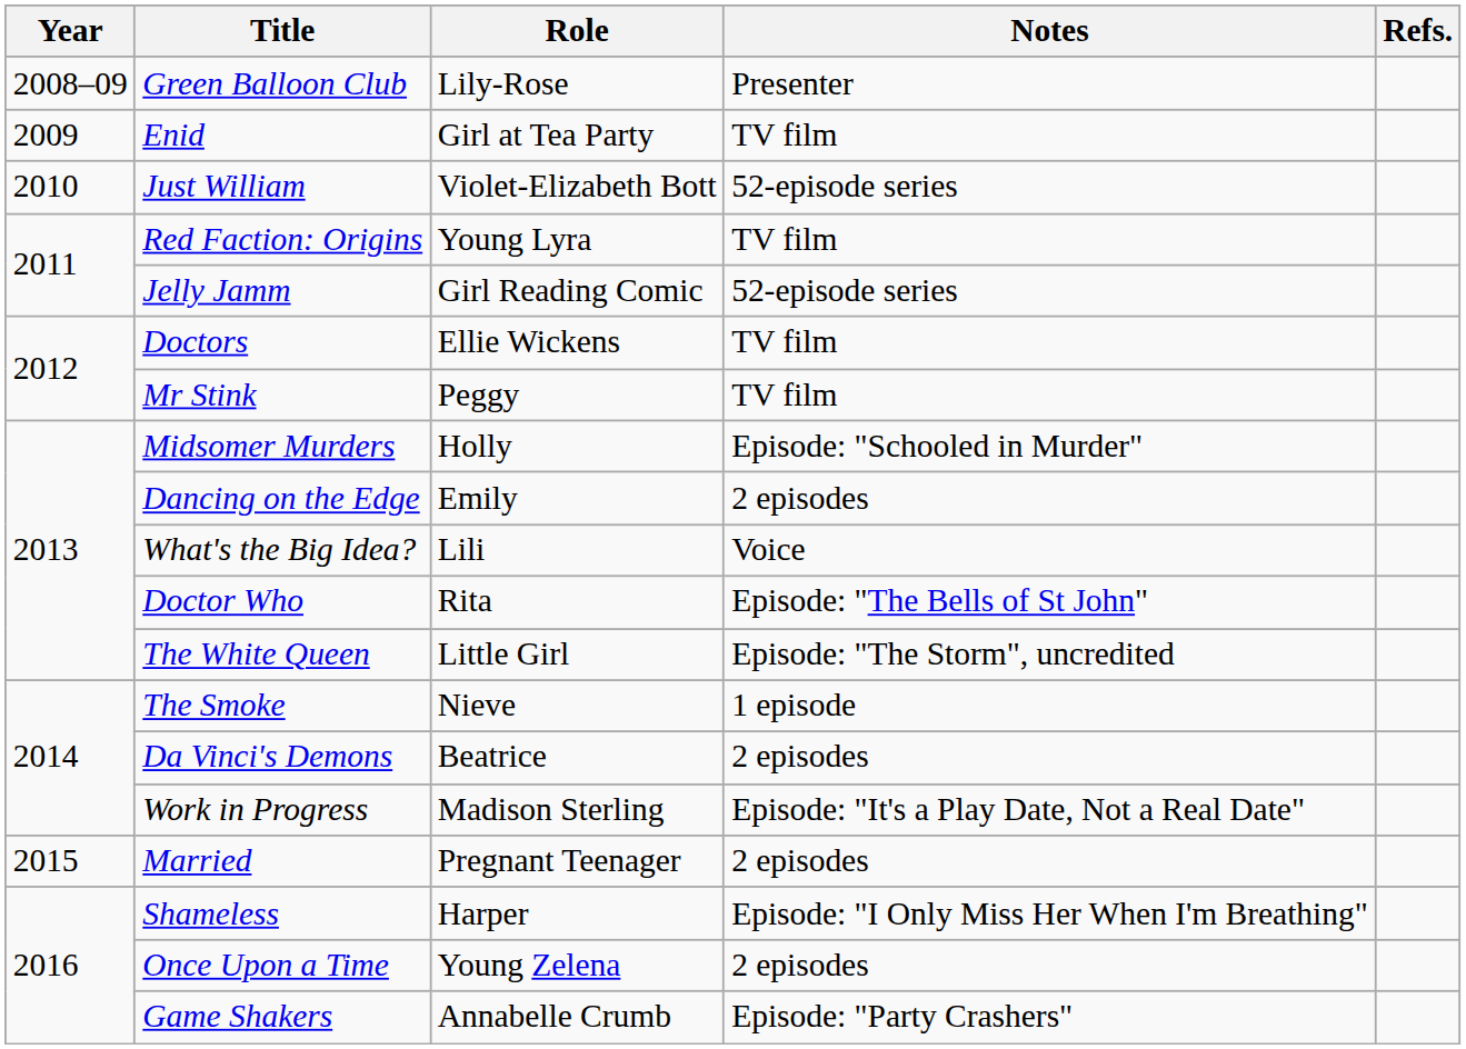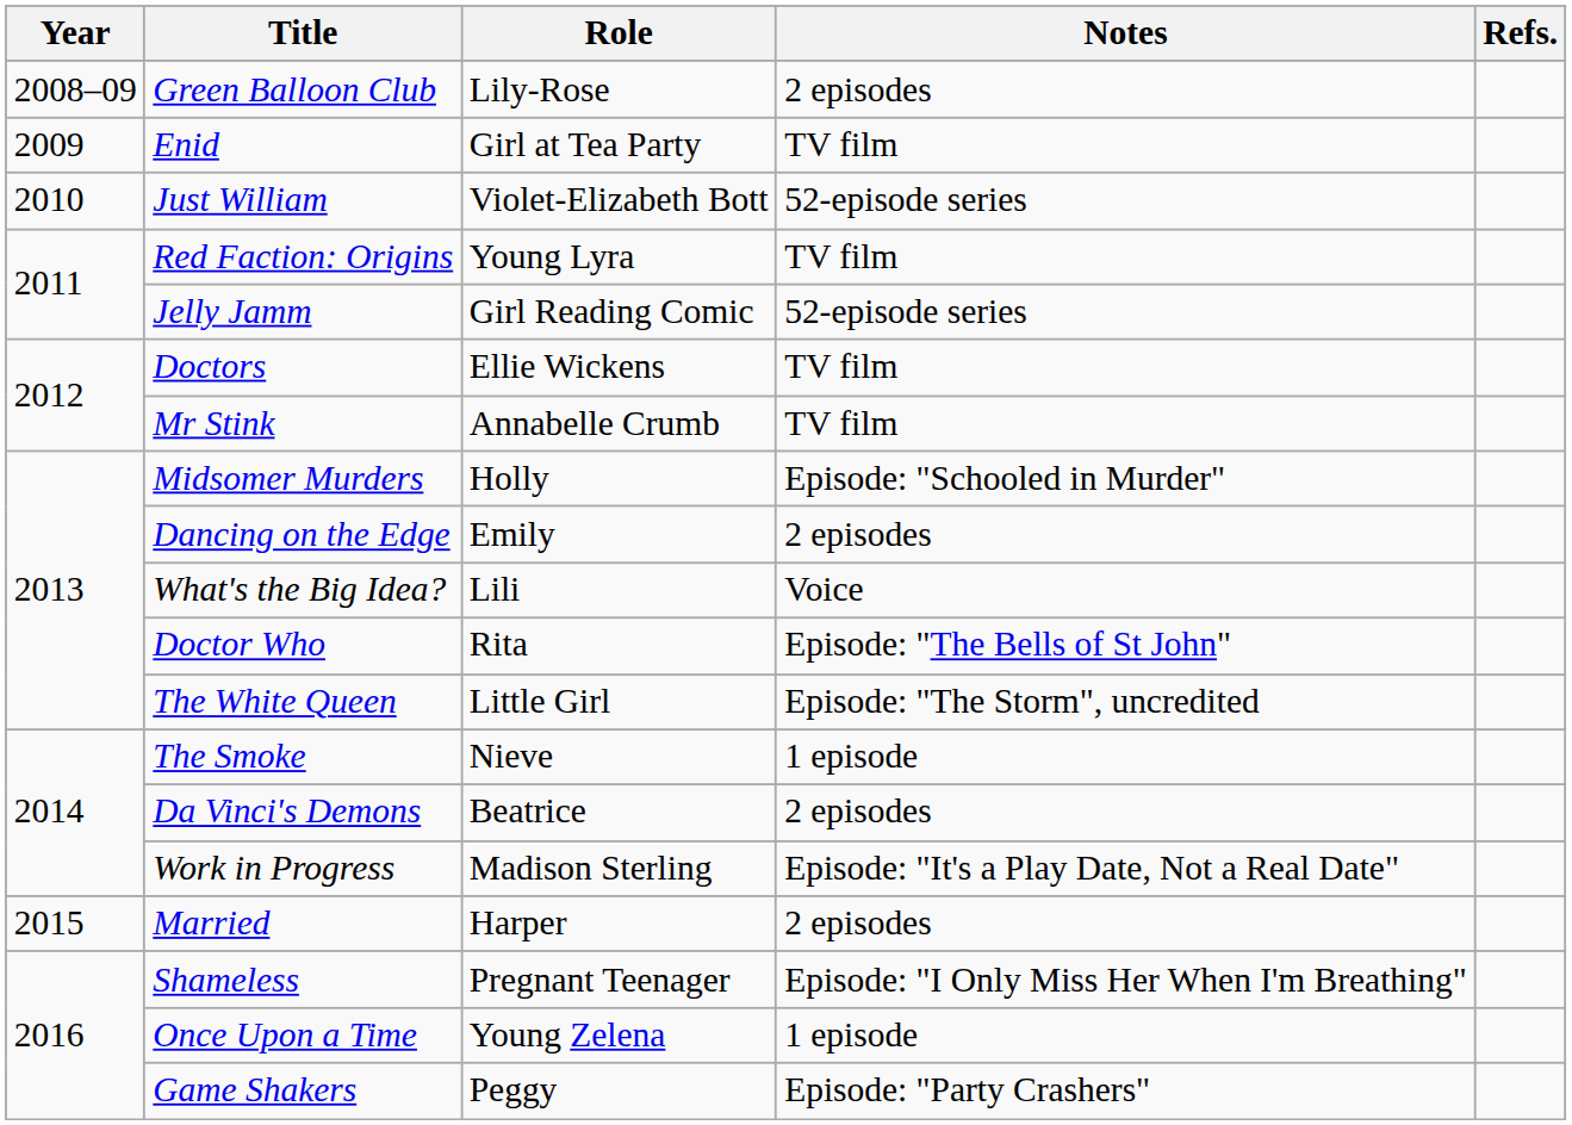Green Balloon Club | Notes: Presenter -> 2 episodes
Mr Stink | Role: Peggy -> Annabelle Crumb
Married | Role: Pregnant Teenager -> Harper
Shameless | Role: Harper -> Pregnant Teenager
Once Upon a Time | Notes: 2 episodes -> 1 episode
Game Shakers | Role: Annabelle Crumb -> Peggy
